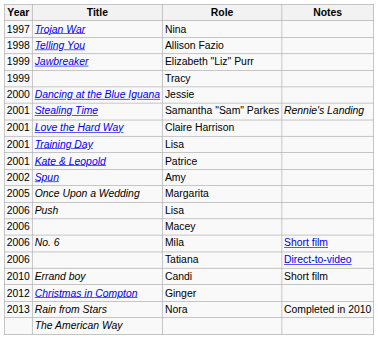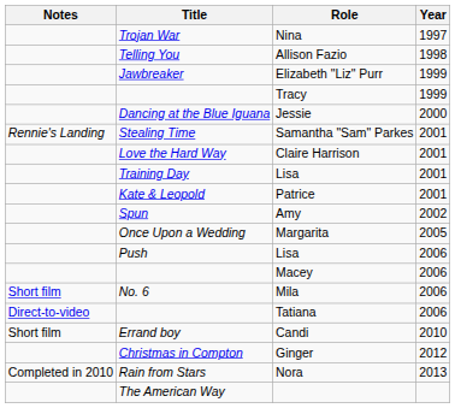columns swapped: Year <-> Notes
